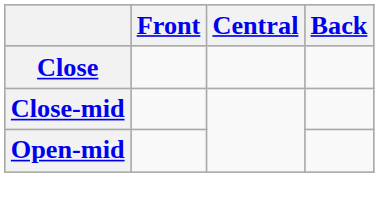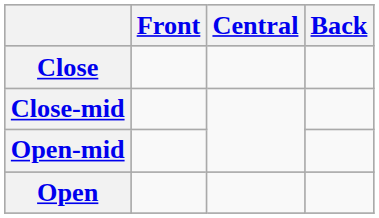+ row: Open
